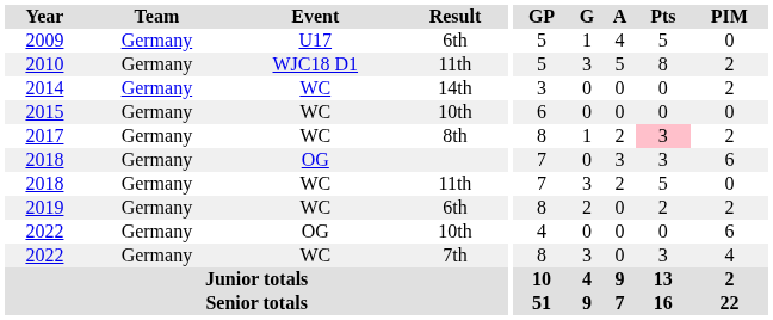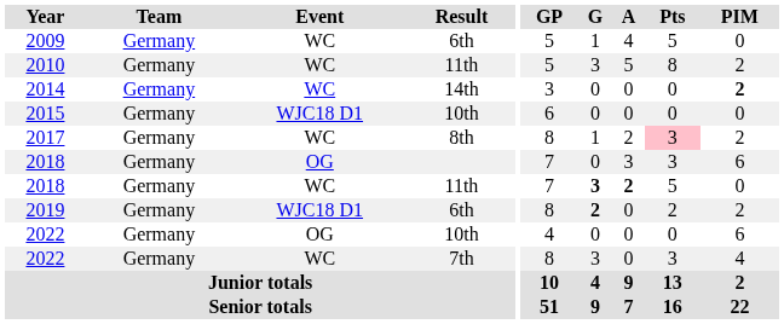2009 | Event: U17 -> WC
2010 | Event: WJC18 D1 -> WC
2014 | PIM: normal -> bold
2015 | Event: WC -> WJC18 D1
2018 / 11th | G: normal -> bold
2018 / 11th | A: normal -> bold
2019 | Event: WC -> WJC18 D1
2019 | G: normal -> bold
